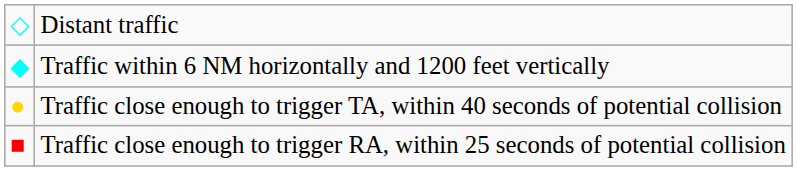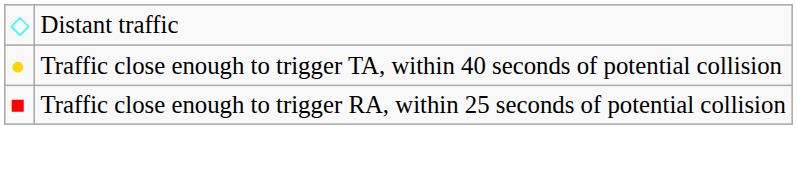- row: ◆ | Traffic within 6 NM horizontally and 1200 feet vertically
